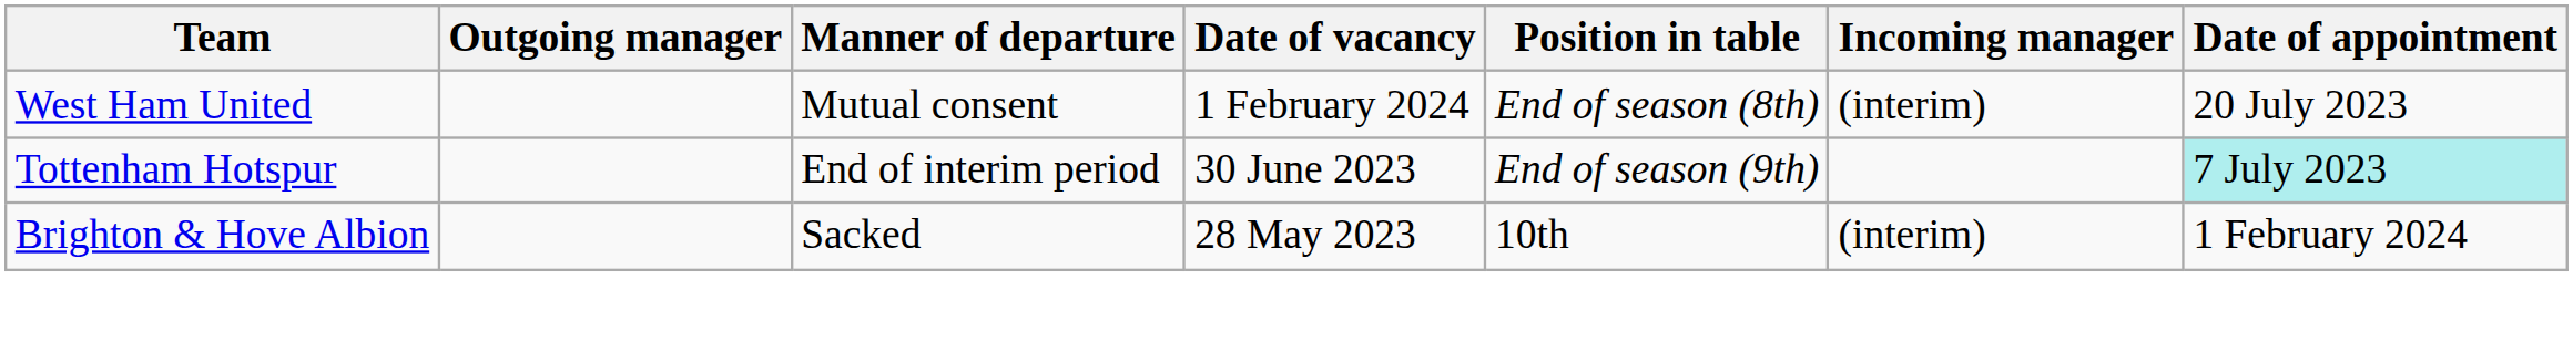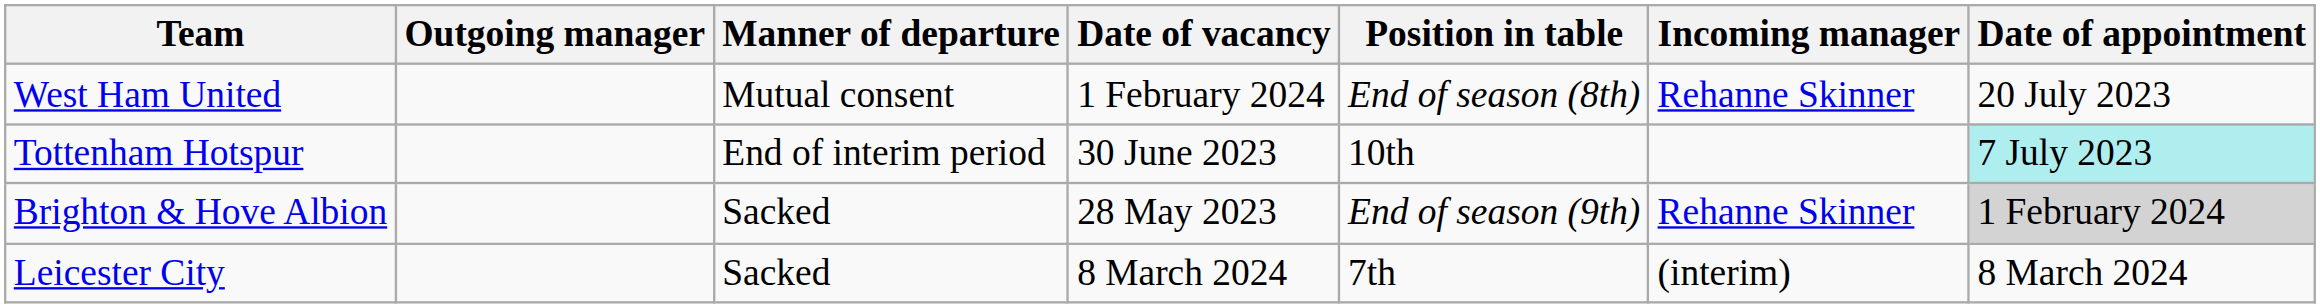West Ham United | Incoming manager: (interim) -> Rehanne Skinner
Tottenham Hotspur | Position in table: End of season (9th) -> 10th
Brighton & Hove Albion | Position in table: 10th -> End of season (9th)
Brighton & Hove Albion | Incoming manager: (interim) -> Rehanne Skinner
Brighton & Hove Albion | Date of appointment: no background -> lightgrey background
+ row: Leicester City | Sacked | 8 March 2024 | 7th | (interim) | 8 March 2024
